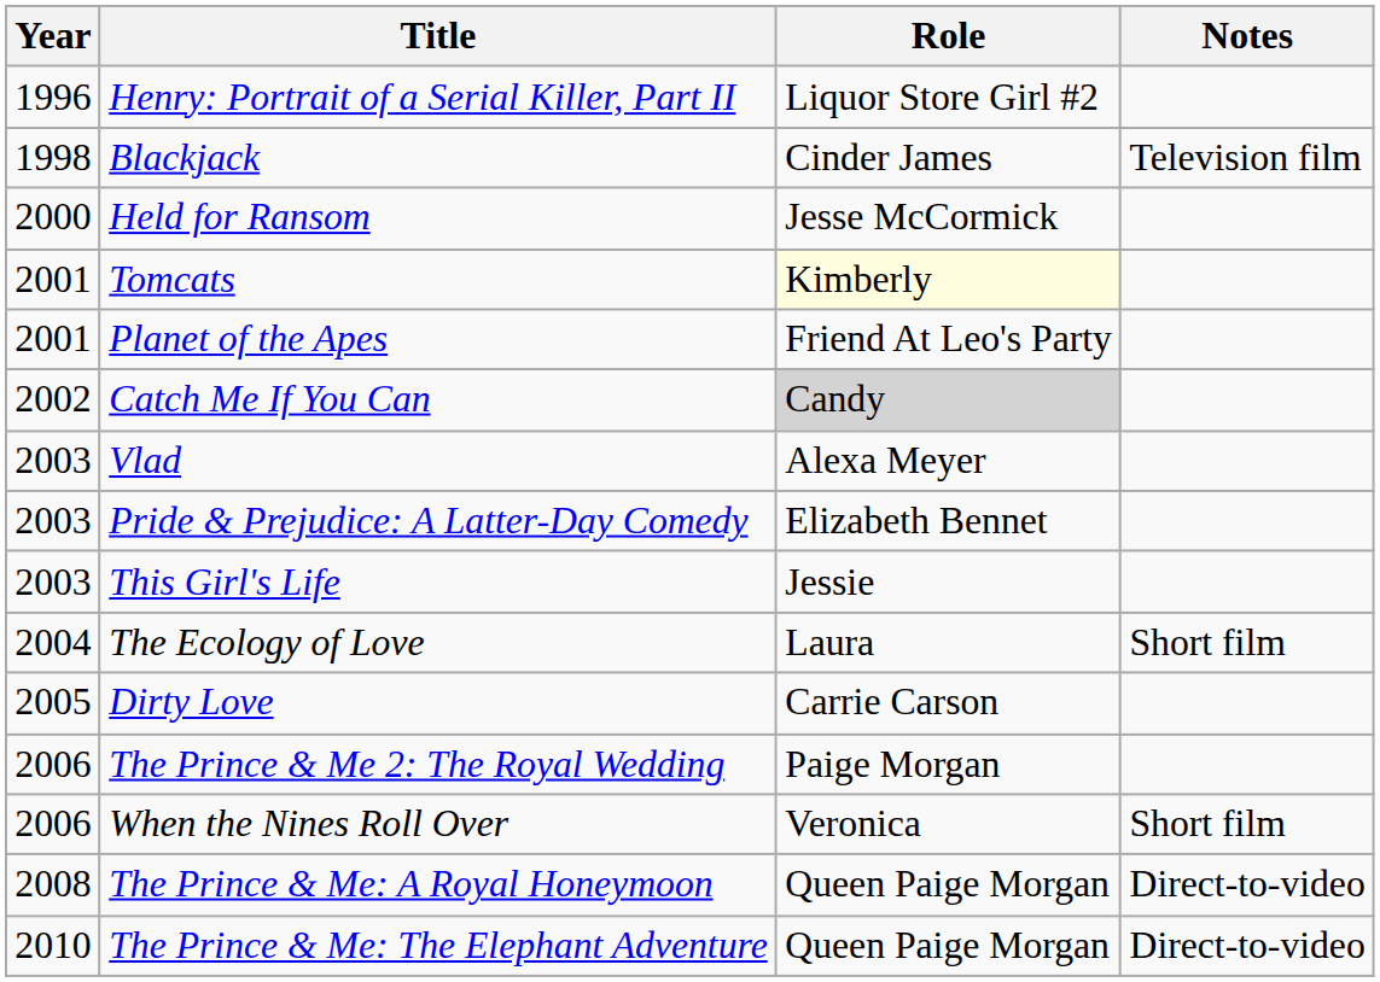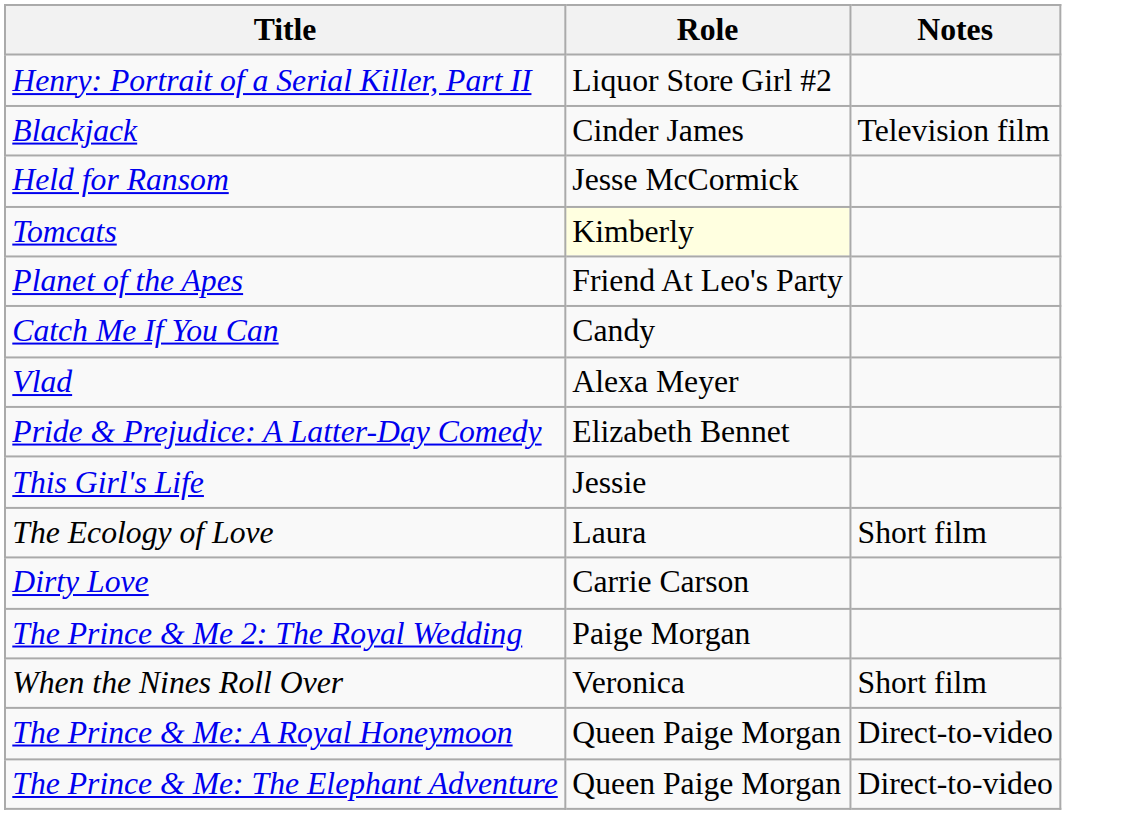- column: Year | 1996 | 1998 | 2000 | 2001 | 2001 | 2002 | 2003 | 2003 | 2003 | 2004 | 2005 | 2006 | 2006 | 2008 | 2010
Catch Me If You Can | Role: lightgrey background -> no background
